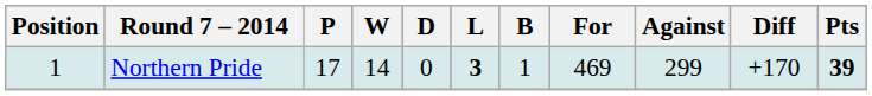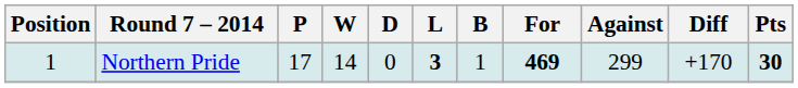Northern Pride | For: normal -> bold
Northern Pride | Pts: 39 -> 30
